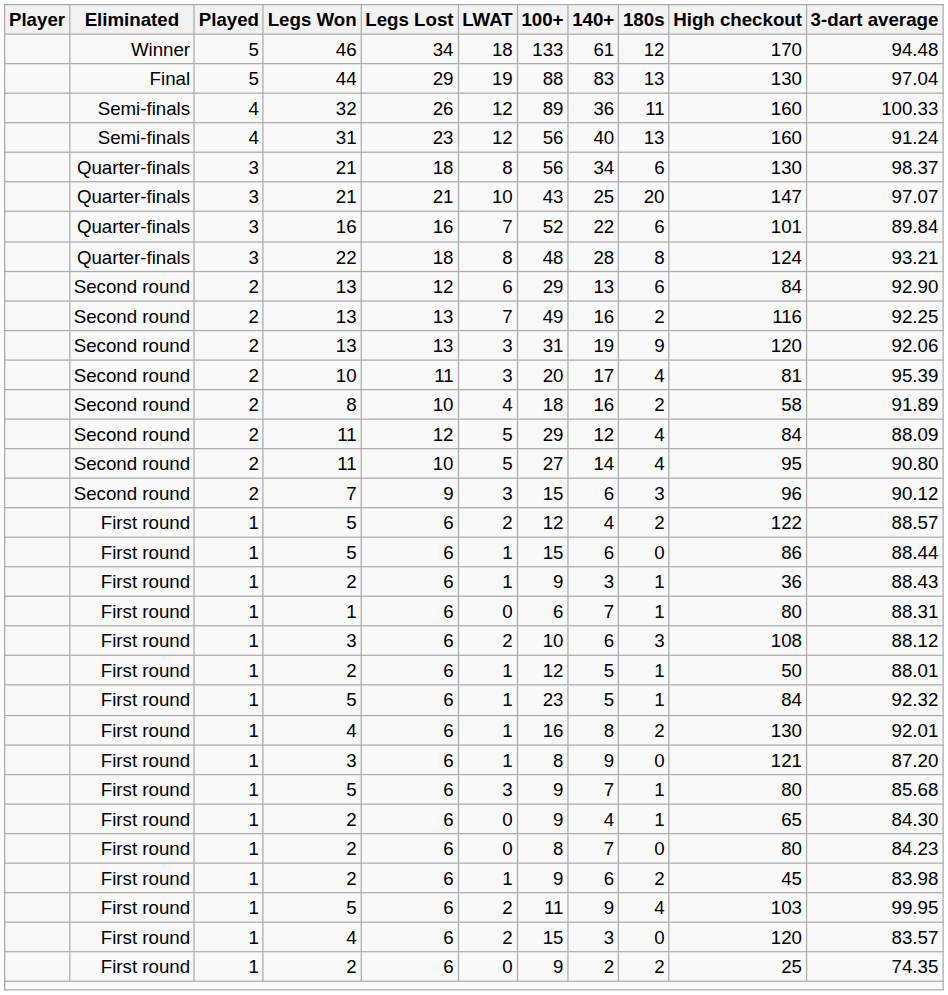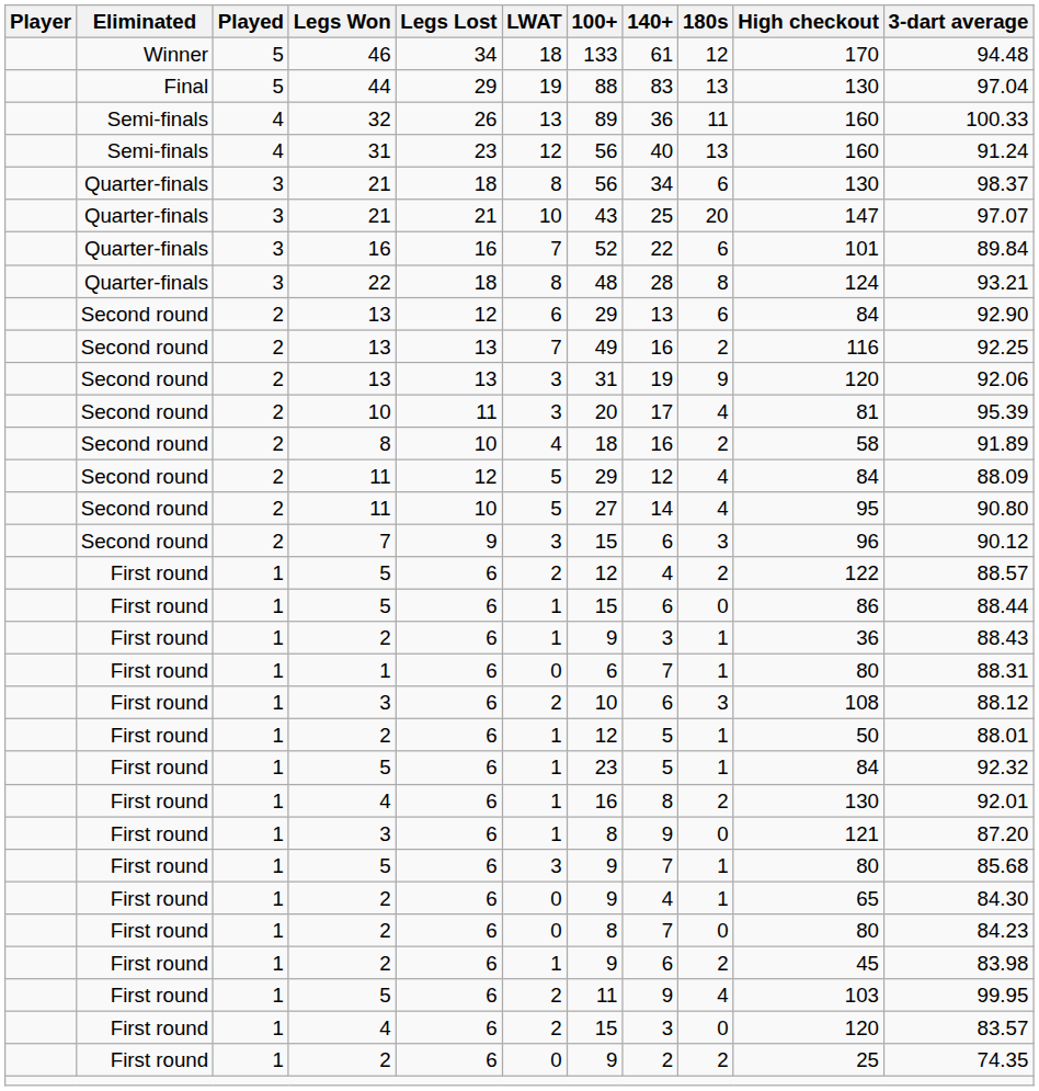32 | LWAT: 12 -> 13
